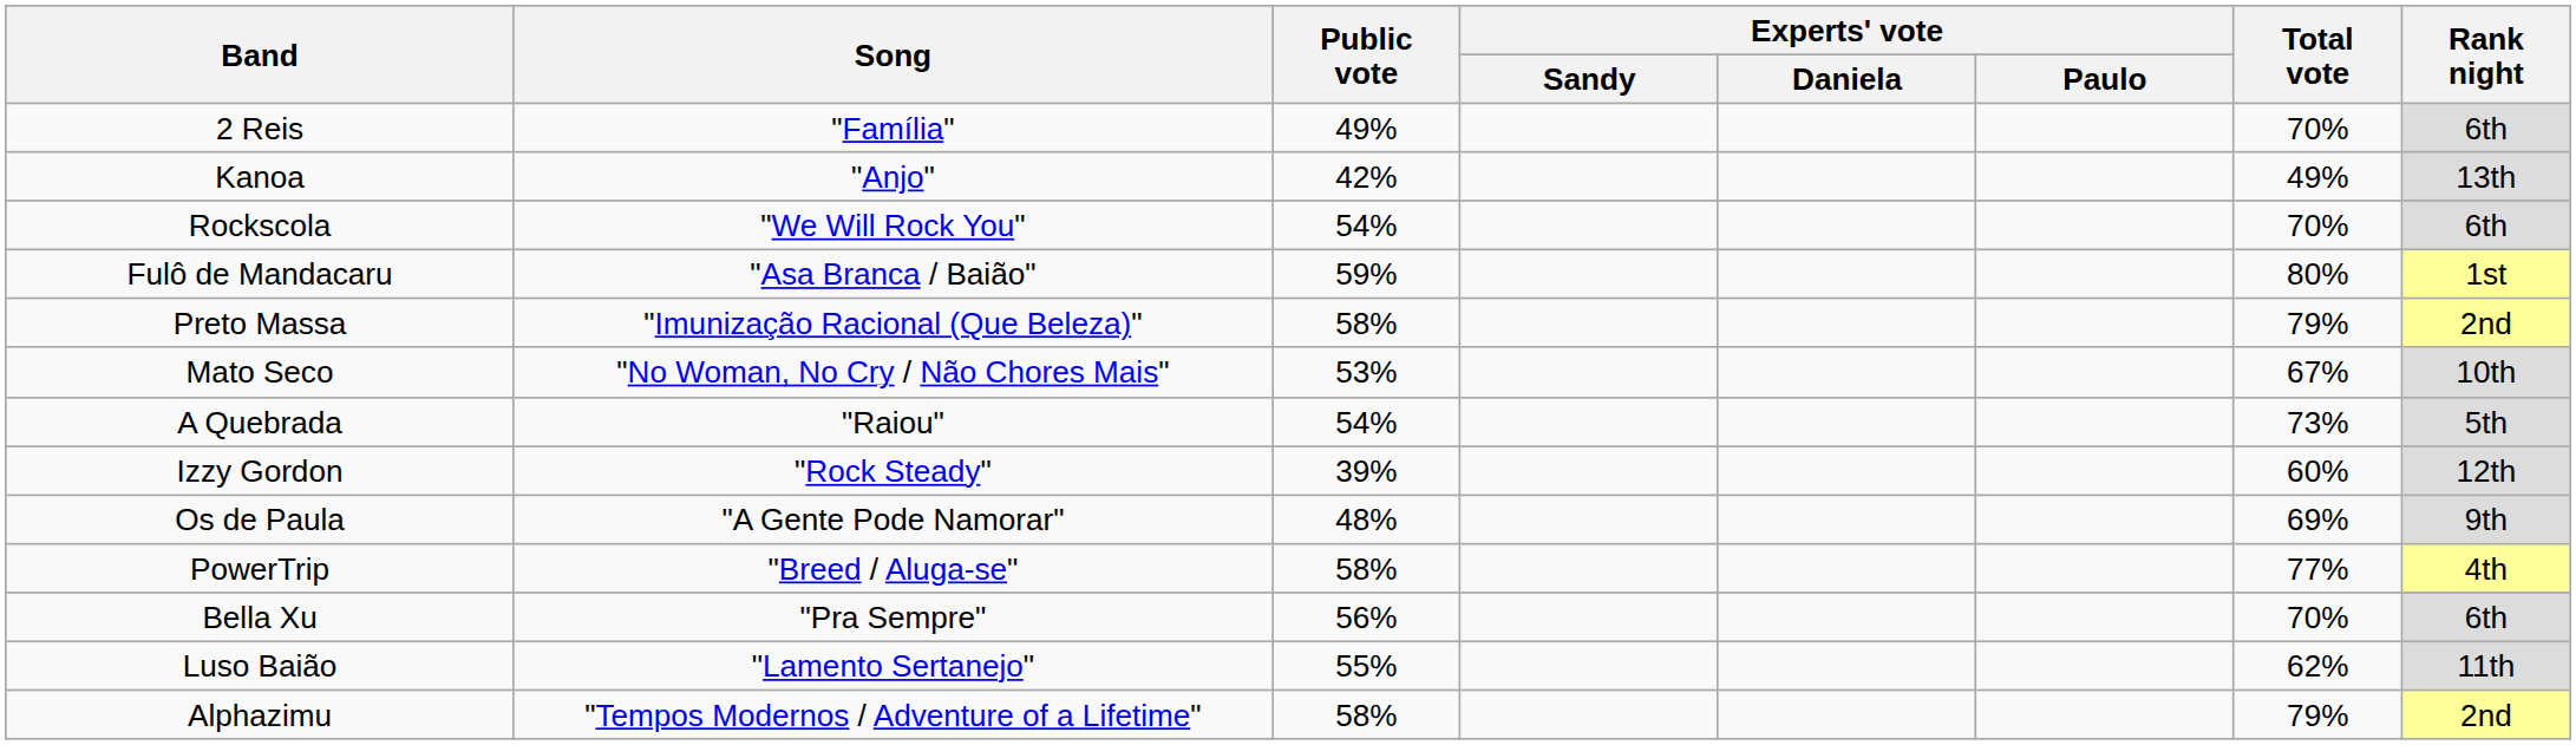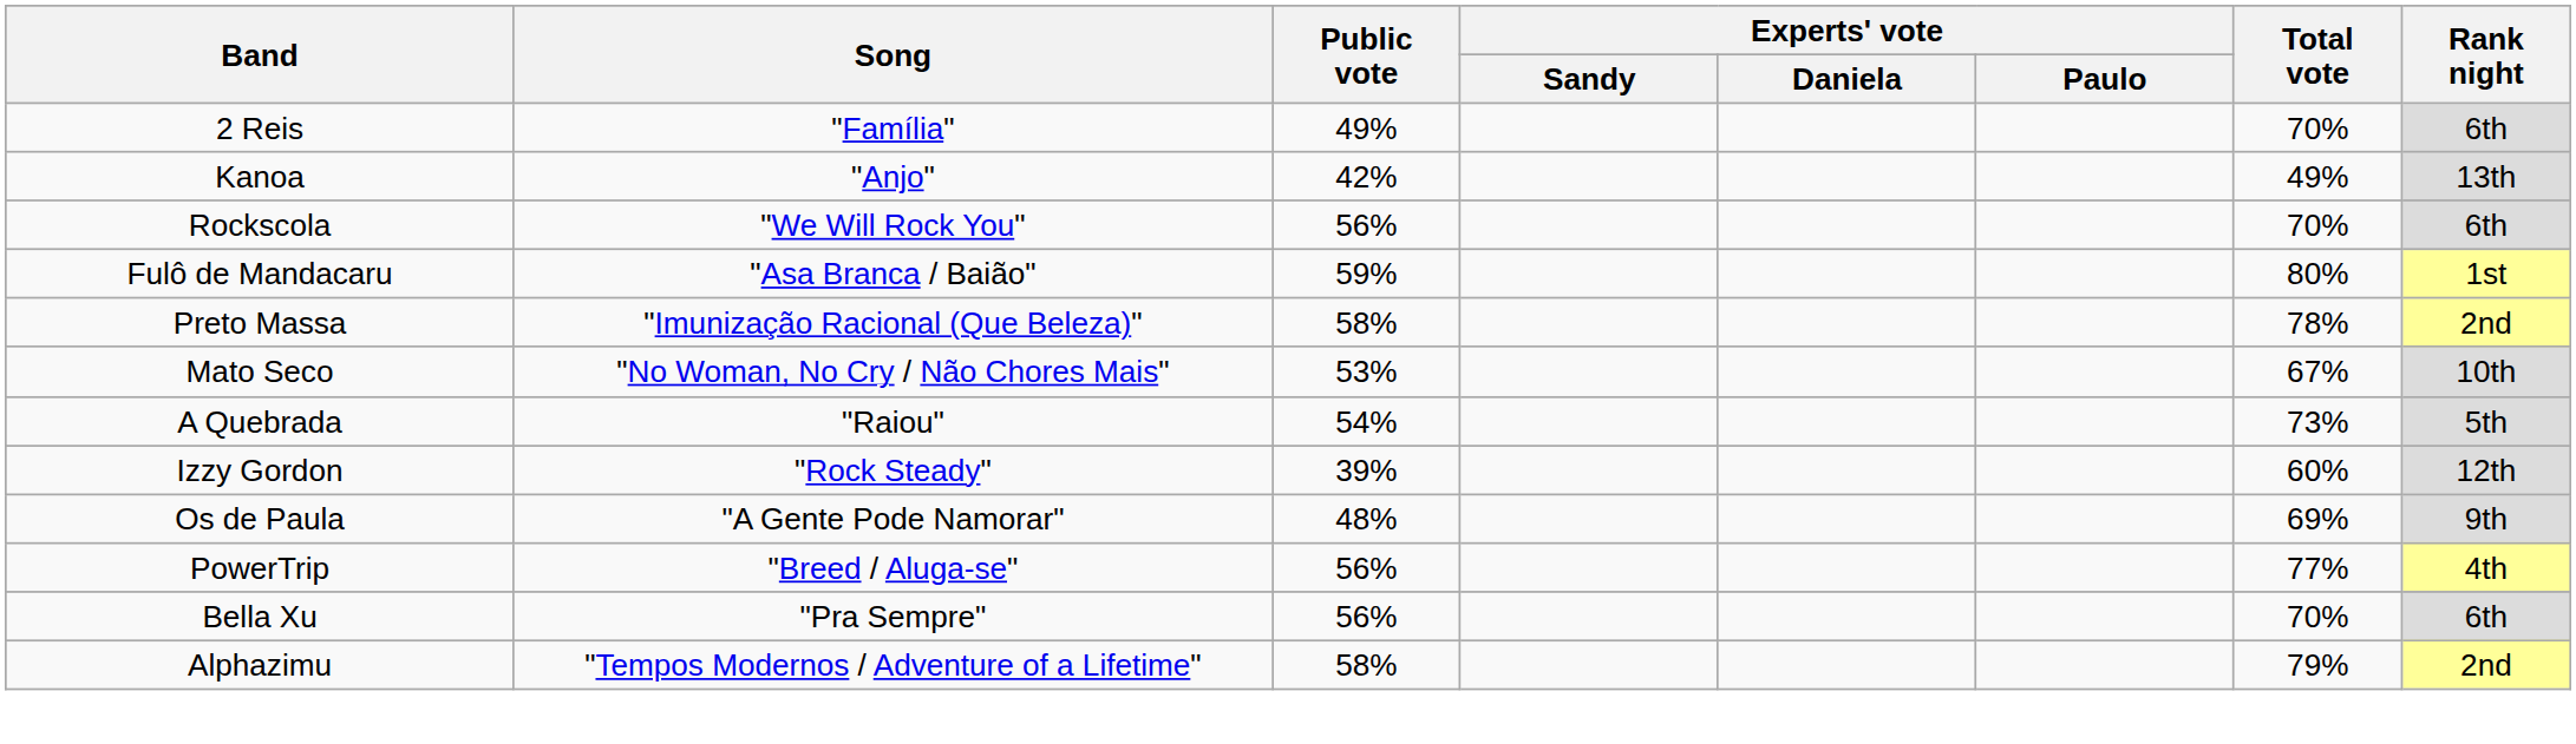Rockscola | Public vote: 54% -> 56%
Preto Massa | Total vote: 79% -> 78%
PowerTrip | Public vote: 58% -> 56%
- row: Luso Baião | "Lamento Sertanejo" | 55% | 62% | 11th
